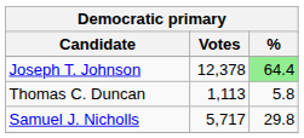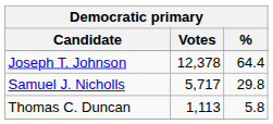Joseph T. Johnson | %: lightgreen background -> no background
rows swapped: Samuel J. Nicholls <-> Thomas C. Duncan
